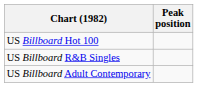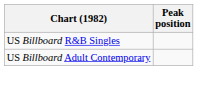- row: US Billboard Hot 100
